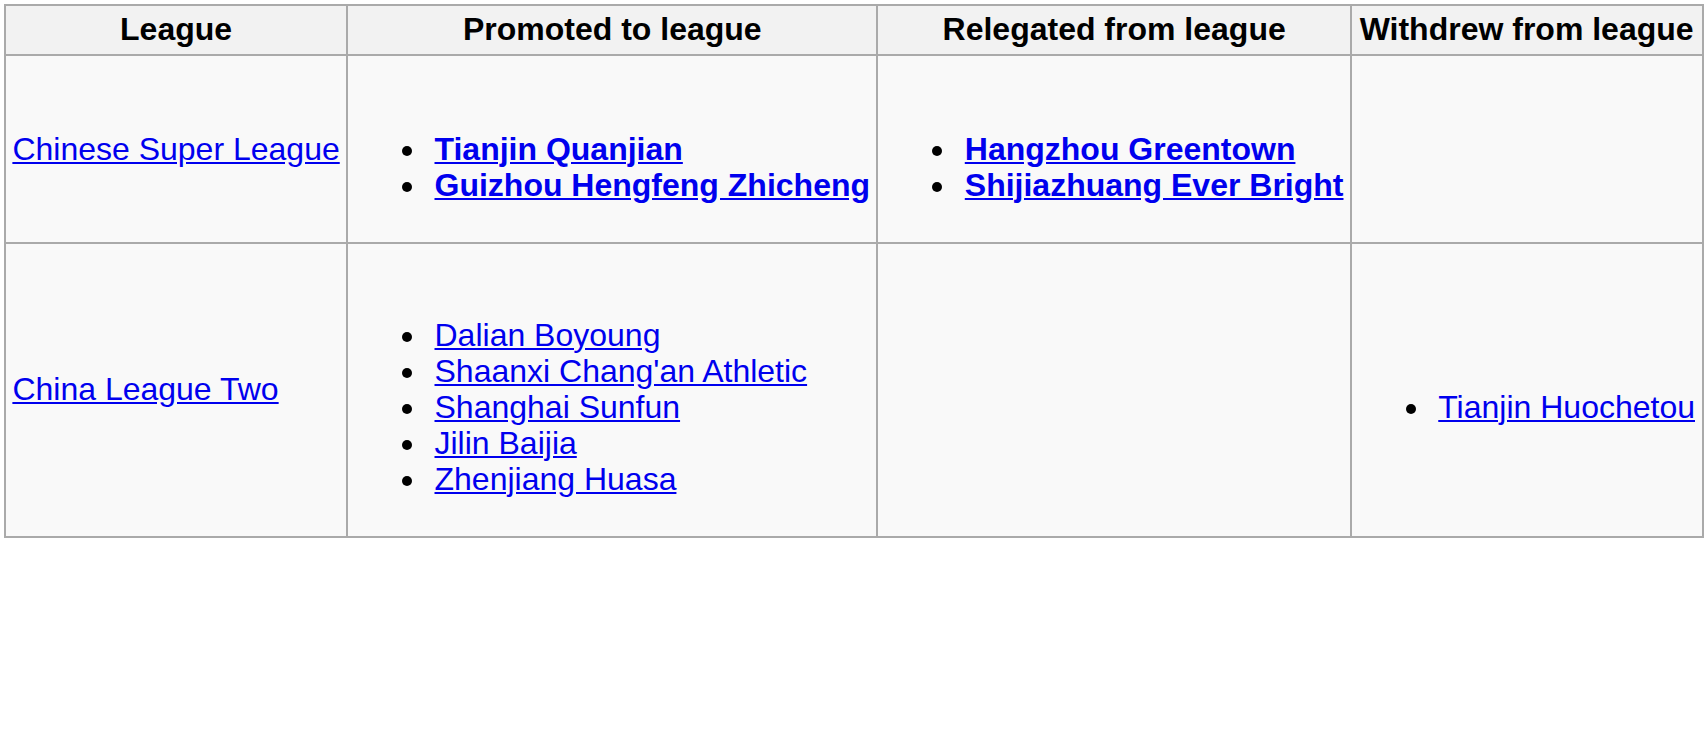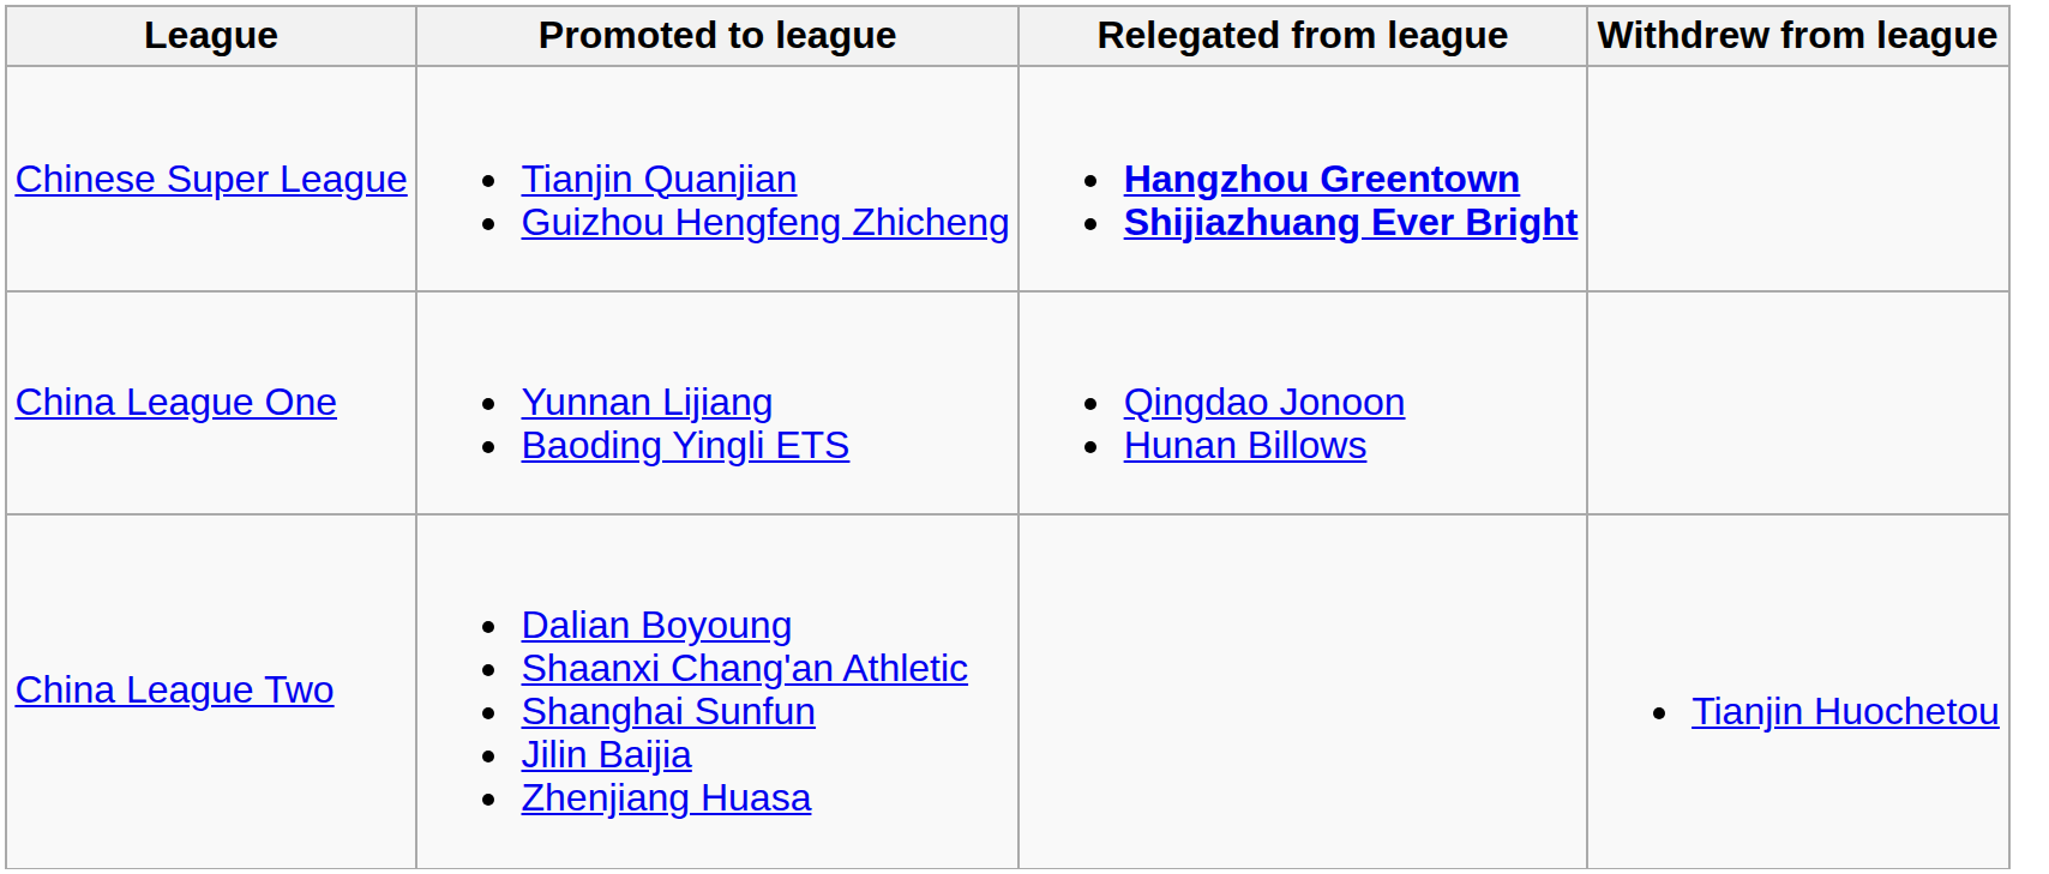Chinese Super League | Promoted to league: bold -> normal
+ row: China League One | Yunnan Lijiang Baoding Yingli ETS | Qingdao Jonoon Hunan Billows
